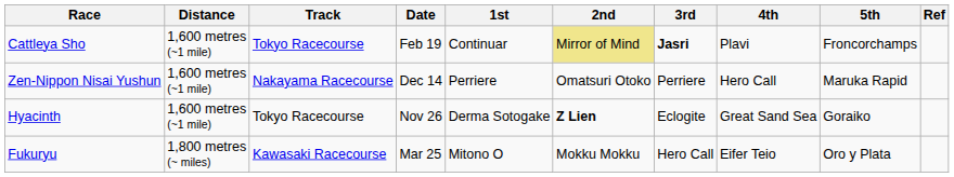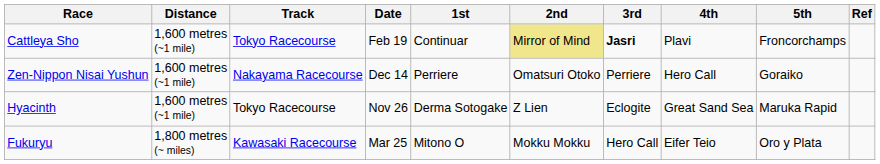Zen-Nippon Nisai Yushun | 5th: Maruka Rapid -> Goraiko
Hyacinth | 2nd: bold -> normal
Hyacinth | 5th: Goraiko -> Maruka Rapid
